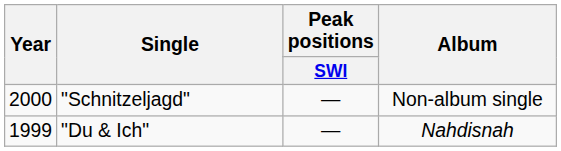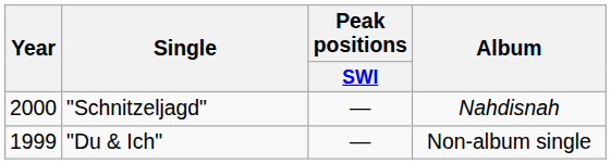"Schnitzeljagd" | Album: Non-album single -> Nahdisnah
"Du & Ich" | Album: Nahdisnah -> Non-album single
